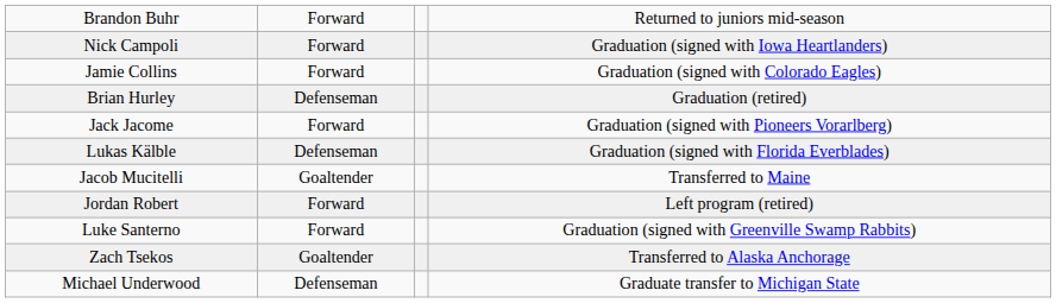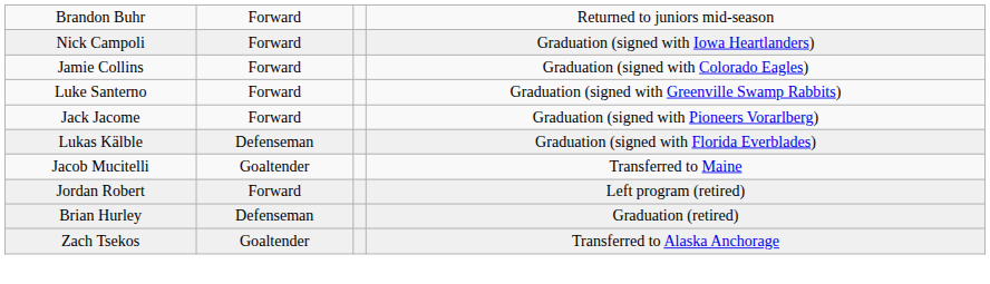rows swapped: Brian Hurley <-> Luke Santerno
- row: Michael Underwood | Defenseman | Graduate transfer to Michigan State
